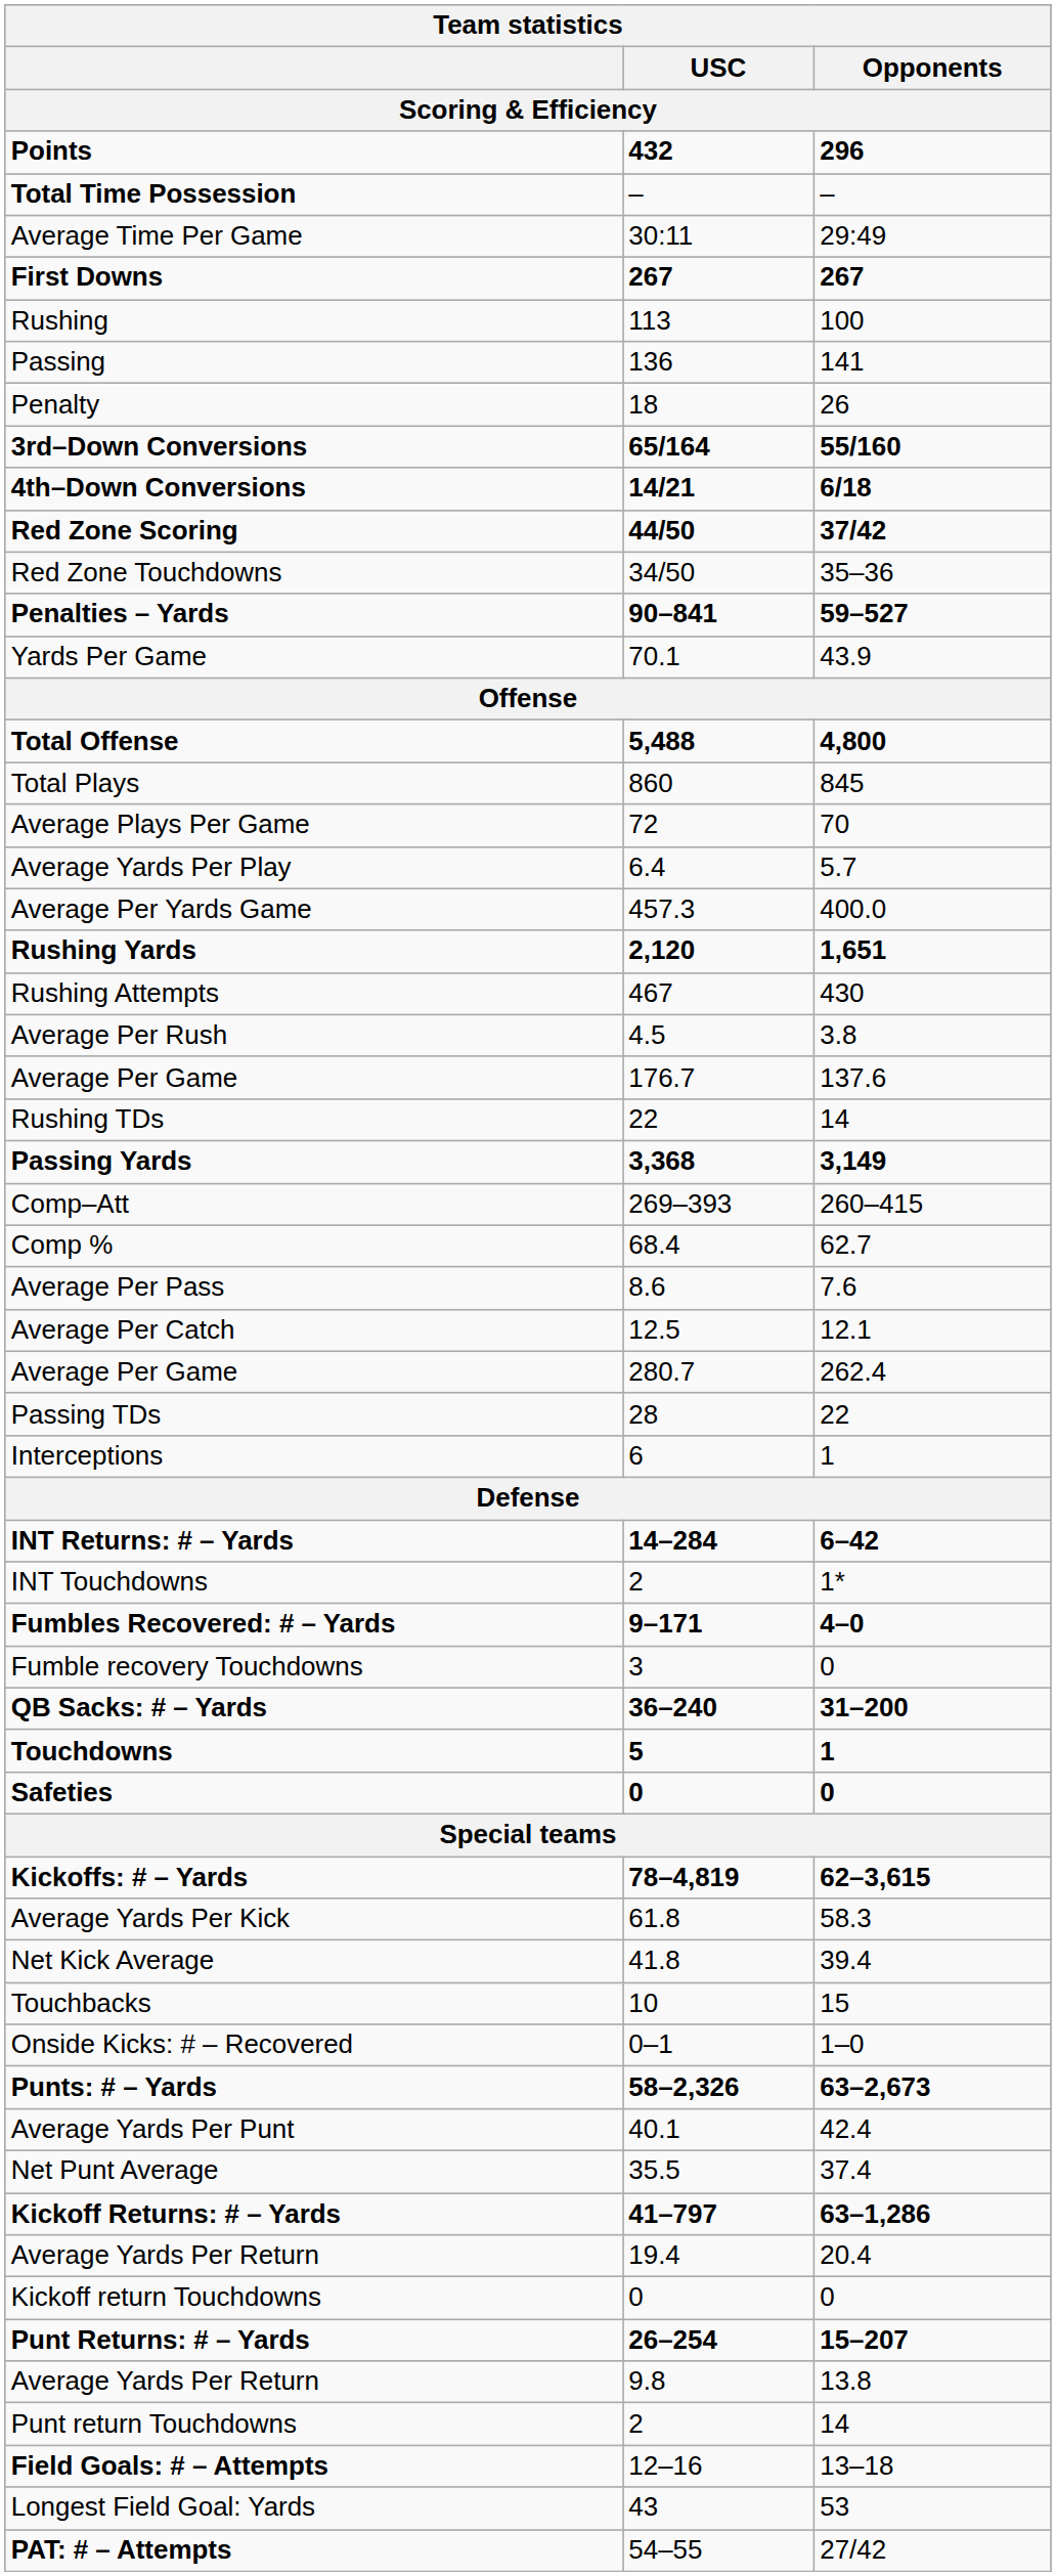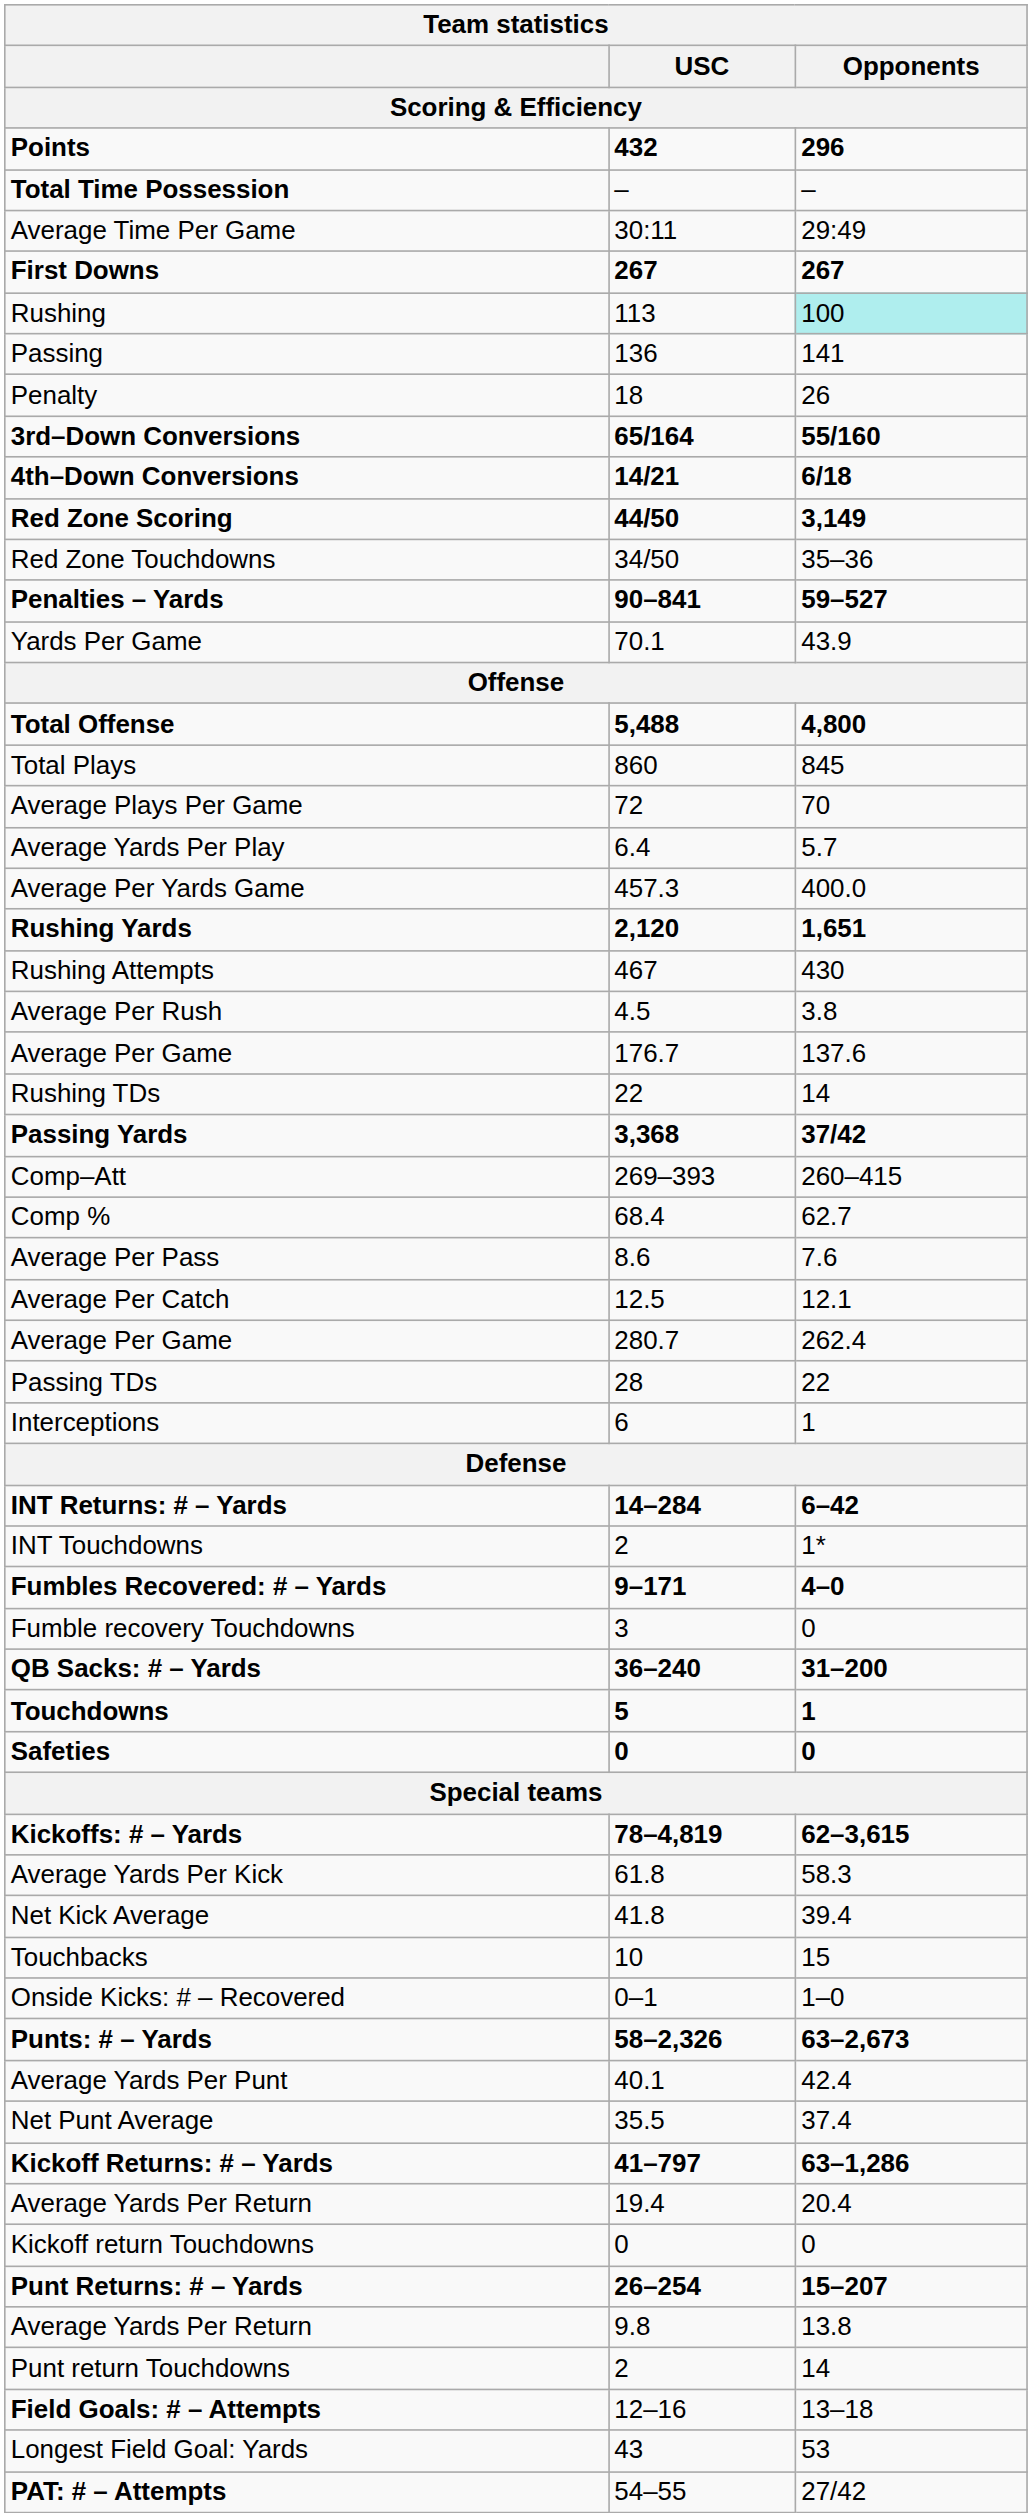Rushing | Opponents: no background -> paleturquoise background
Red Zone Scoring | Opponents: 37/42 -> 3,149
Passing Yards | Opponents: 3,149 -> 37/42
